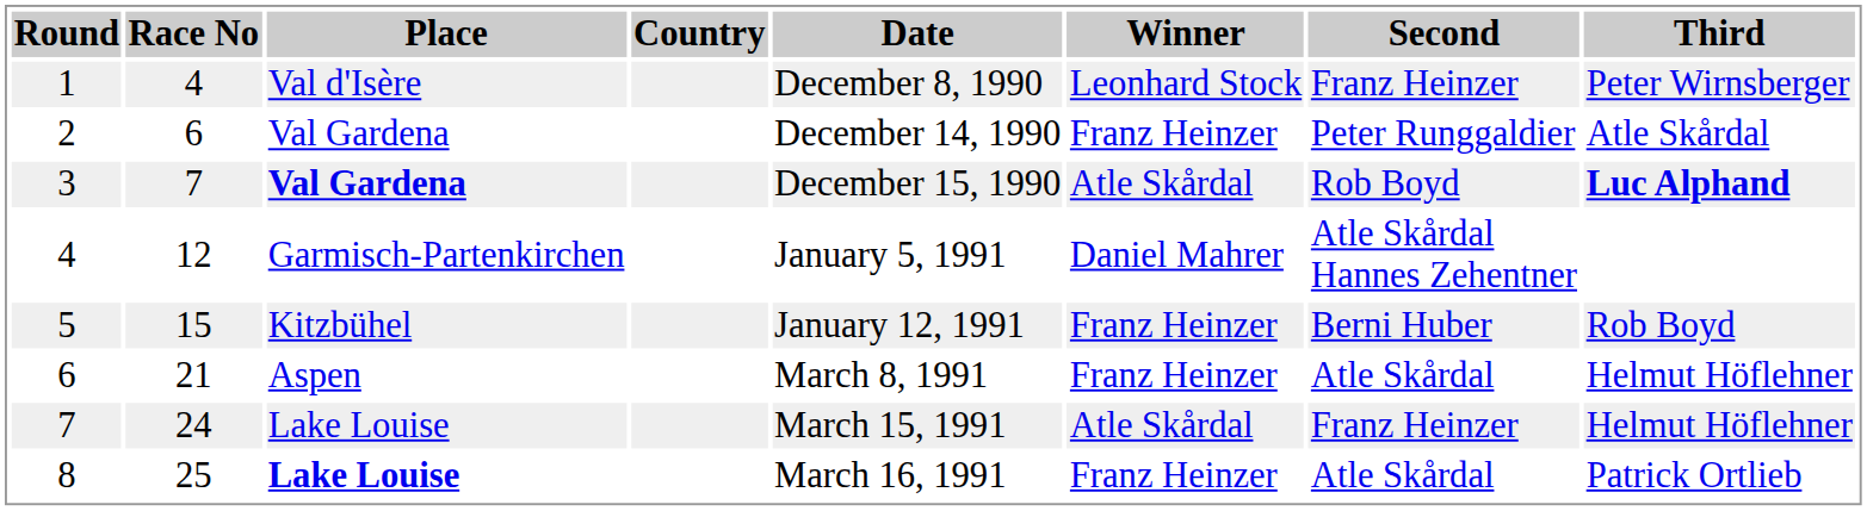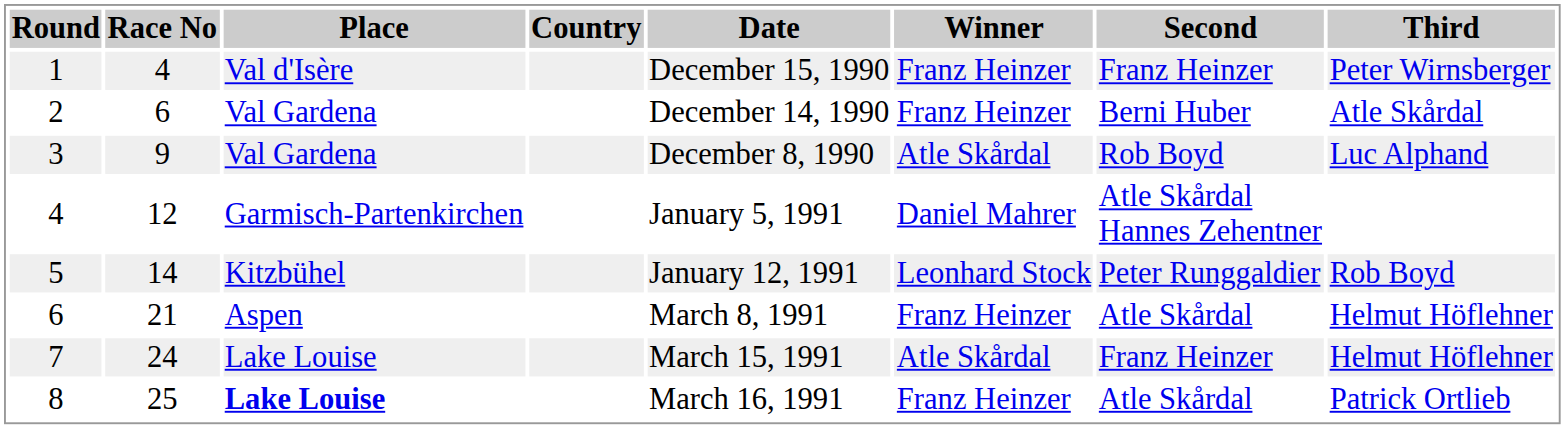1 | Date: December 8, 1990 -> December 15, 1990
1 | Winner: Leonhard Stock -> Franz Heinzer
2 | Second: Peter Runggaldier -> Berni Huber
3 | Race No: 7 -> 9
3 | Place: bold -> normal
3 | Date: December 15, 1990 -> December 8, 1990
3 | Third: bold -> normal
5 | Race No: 15 -> 14
5 | Winner: Franz Heinzer -> Leonhard Stock
5 | Second: Berni Huber -> Peter Runggaldier
